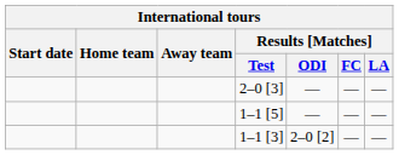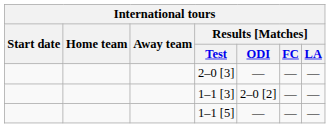rows swapped: 1–1 [5] <-> 1–1 [3]
